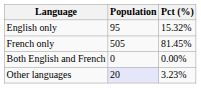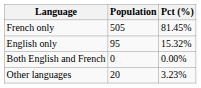rows swapped: French only <-> English only
Other languages | Population: lavender background -> no background
